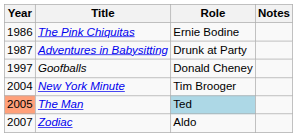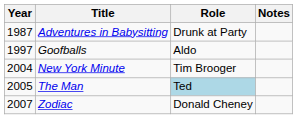- row: 1986 | The Pink Chiquitas | Ernie Bodine
Goofballs | Role: Donald Cheney -> Aldo
The Man | Year: lightsalmon background -> no background
Zodiac | Role: Aldo -> Donald Cheney
